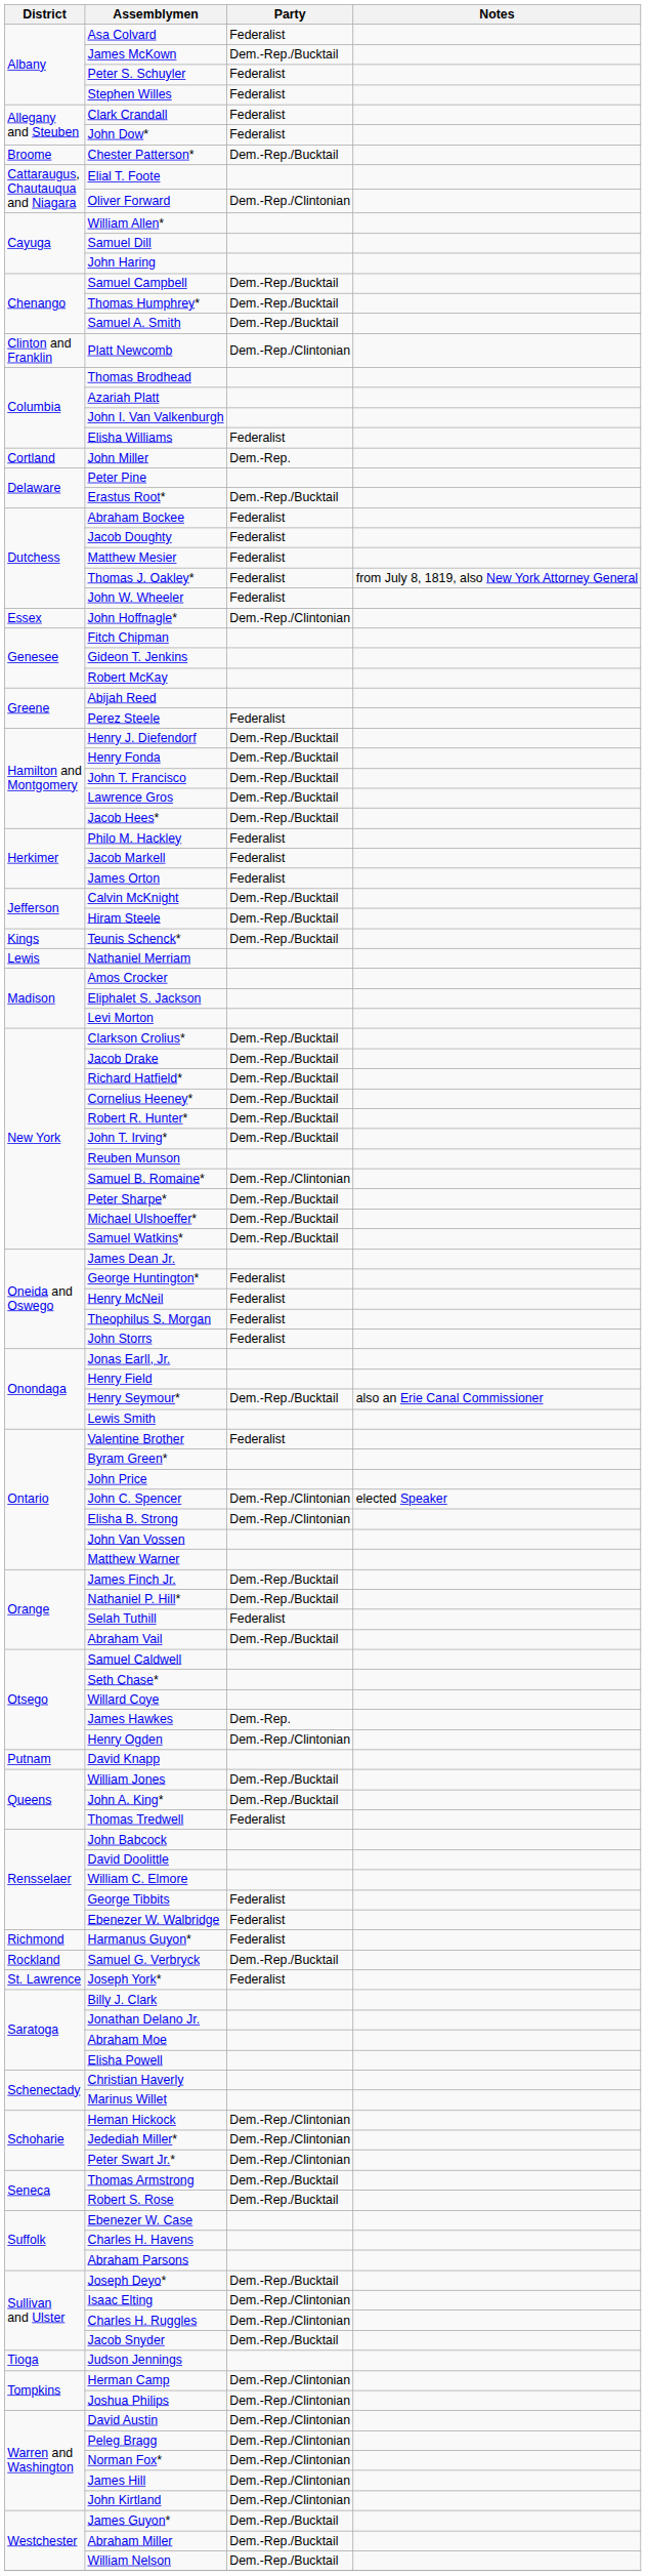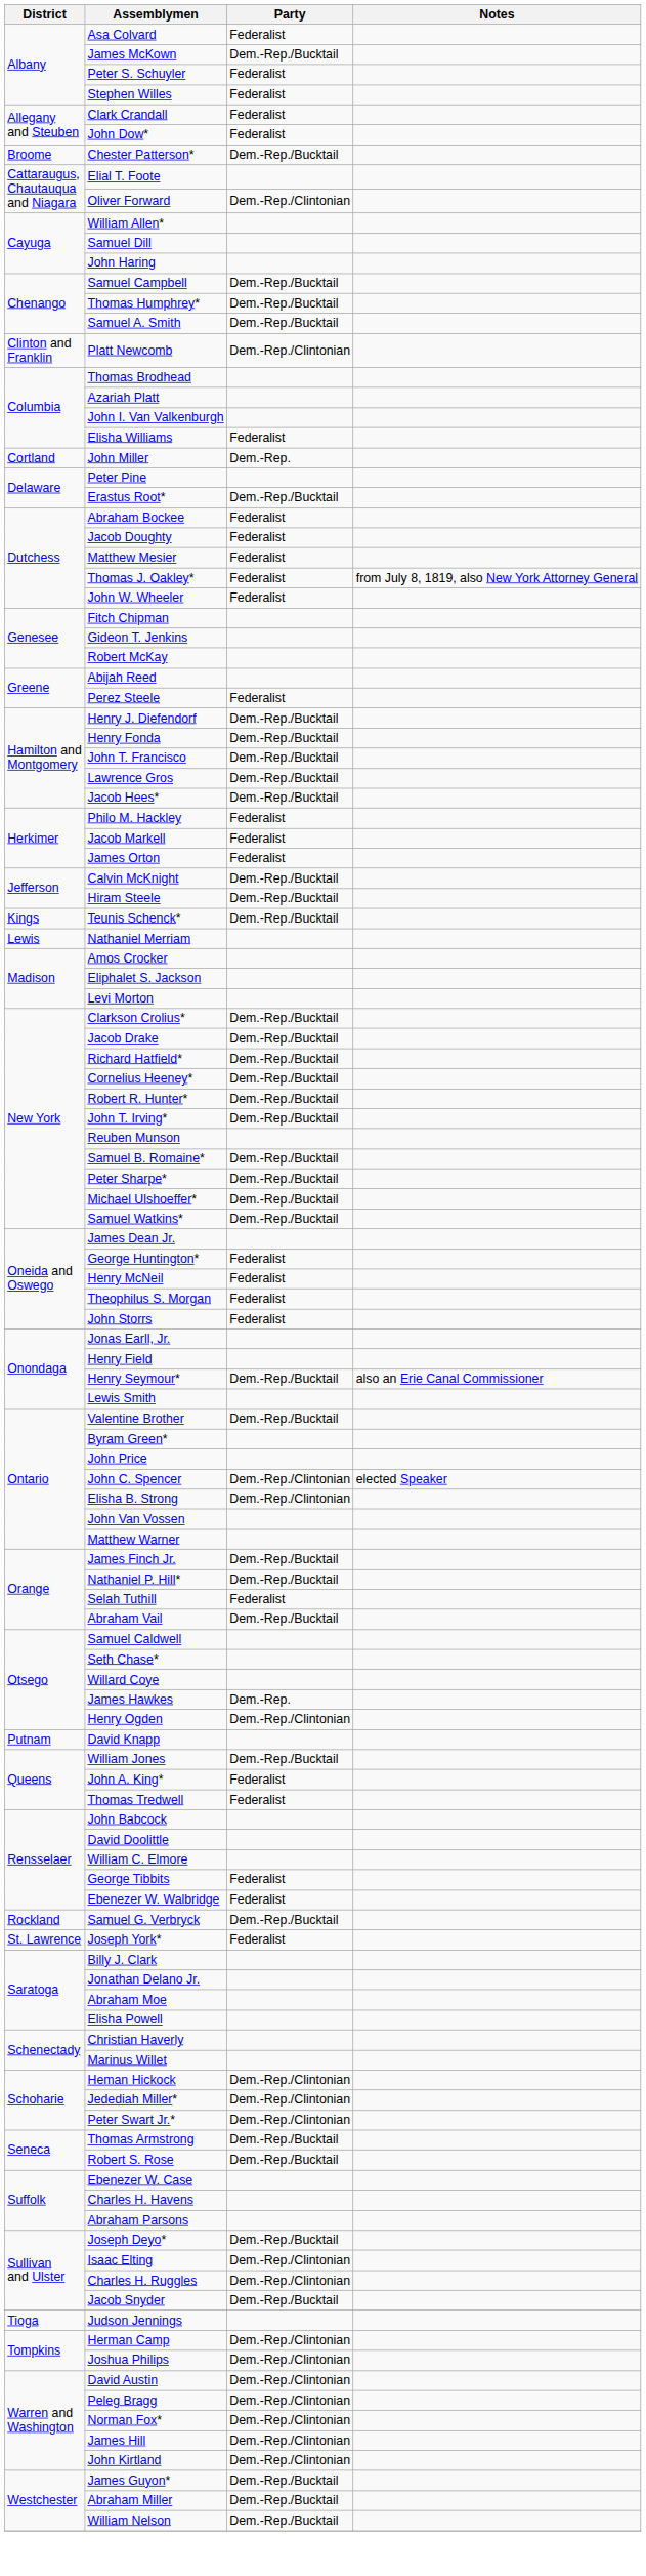- row: Essex | John Hoffnagle* | Dem.-Rep./Clintonian
Samuel B. Romaine* | Party: Dem.-Rep./Clintonian -> Dem.-Rep./Bucktail
Valentine Brother | Party: Federalist -> Dem.-Rep./Bucktail
John A. King* | Party: Dem.-Rep./Bucktail -> Federalist
- row: Richmond | Harmanus Guyon* | Federalist
